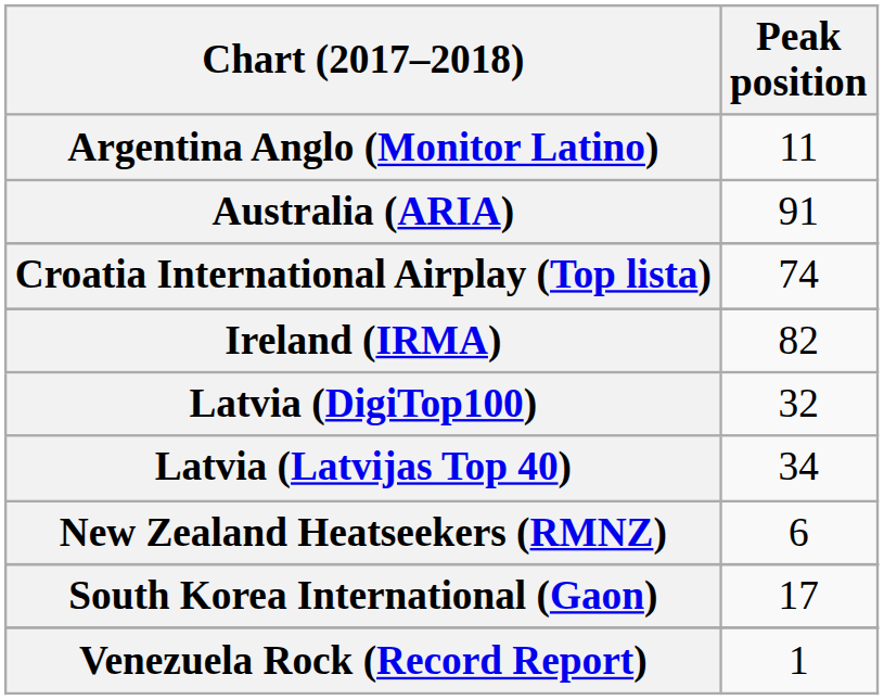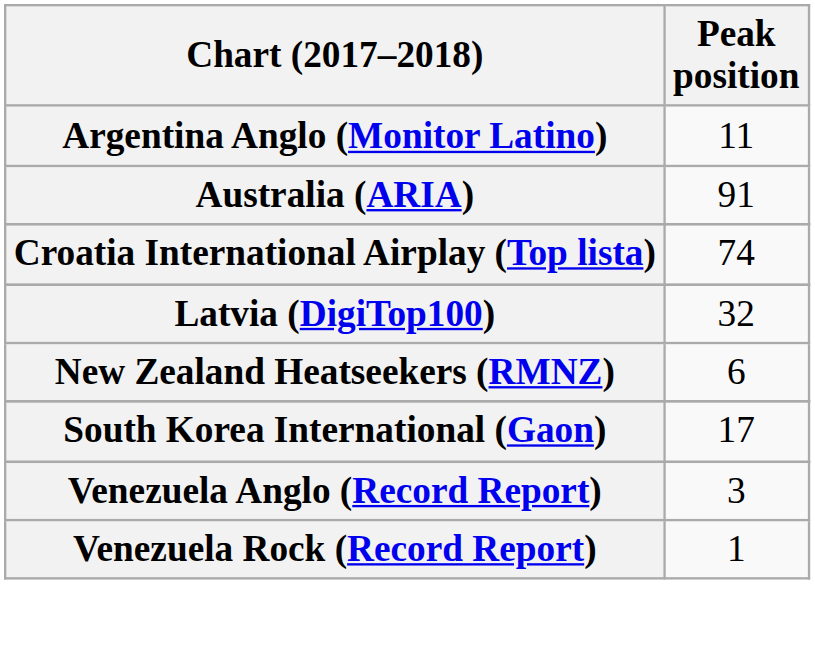- row: Ireland (IRMA) | 82
- row: Latvia (Latvijas Top 40) | 34
+ row: Venezuela Anglo (Record Report) | 3
